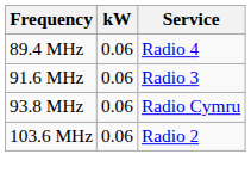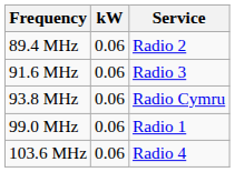89.4 MHz | Service: Radio 4 -> Radio 2
+ row: 99.0 MHz | 0.06 | Radio 1
103.6 MHz | Service: Radio 2 -> Radio 4
